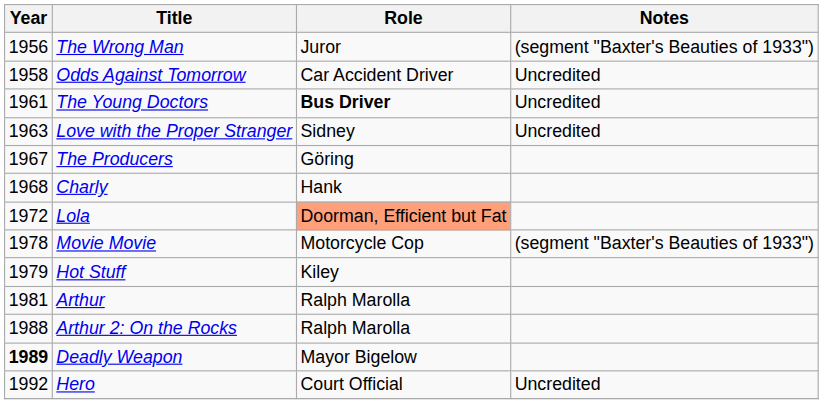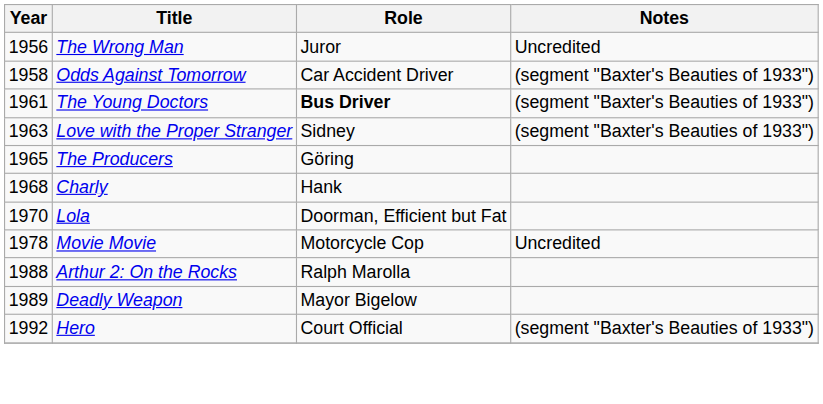The Wrong Man | Notes: (segment "Baxter's Beauties of 1933") -> Uncredited
Odds Against Tomorrow | Notes: Uncredited -> (segment "Baxter's Beauties of 1933")
The Young Doctors | Notes: Uncredited -> (segment "Baxter's Beauties of 1933")
Love with the Proper Stranger | Notes: Uncredited -> (segment "Baxter's Beauties of 1933")
The Producers | Year: 1967 -> 1965
Lola | Year: 1972 -> 1970
Lola | Role: lightsalmon background -> no background
Movie Movie | Notes: (segment "Baxter's Beauties of 1933") -> Uncredited
- row: 1979 | Hot Stuff | Kiley
- row: 1981 | Arthur | Ralph Marolla
Deadly Weapon | Year: bold -> normal
Hero | Notes: Uncredited -> (segment "Baxter's Beauties of 1933")
